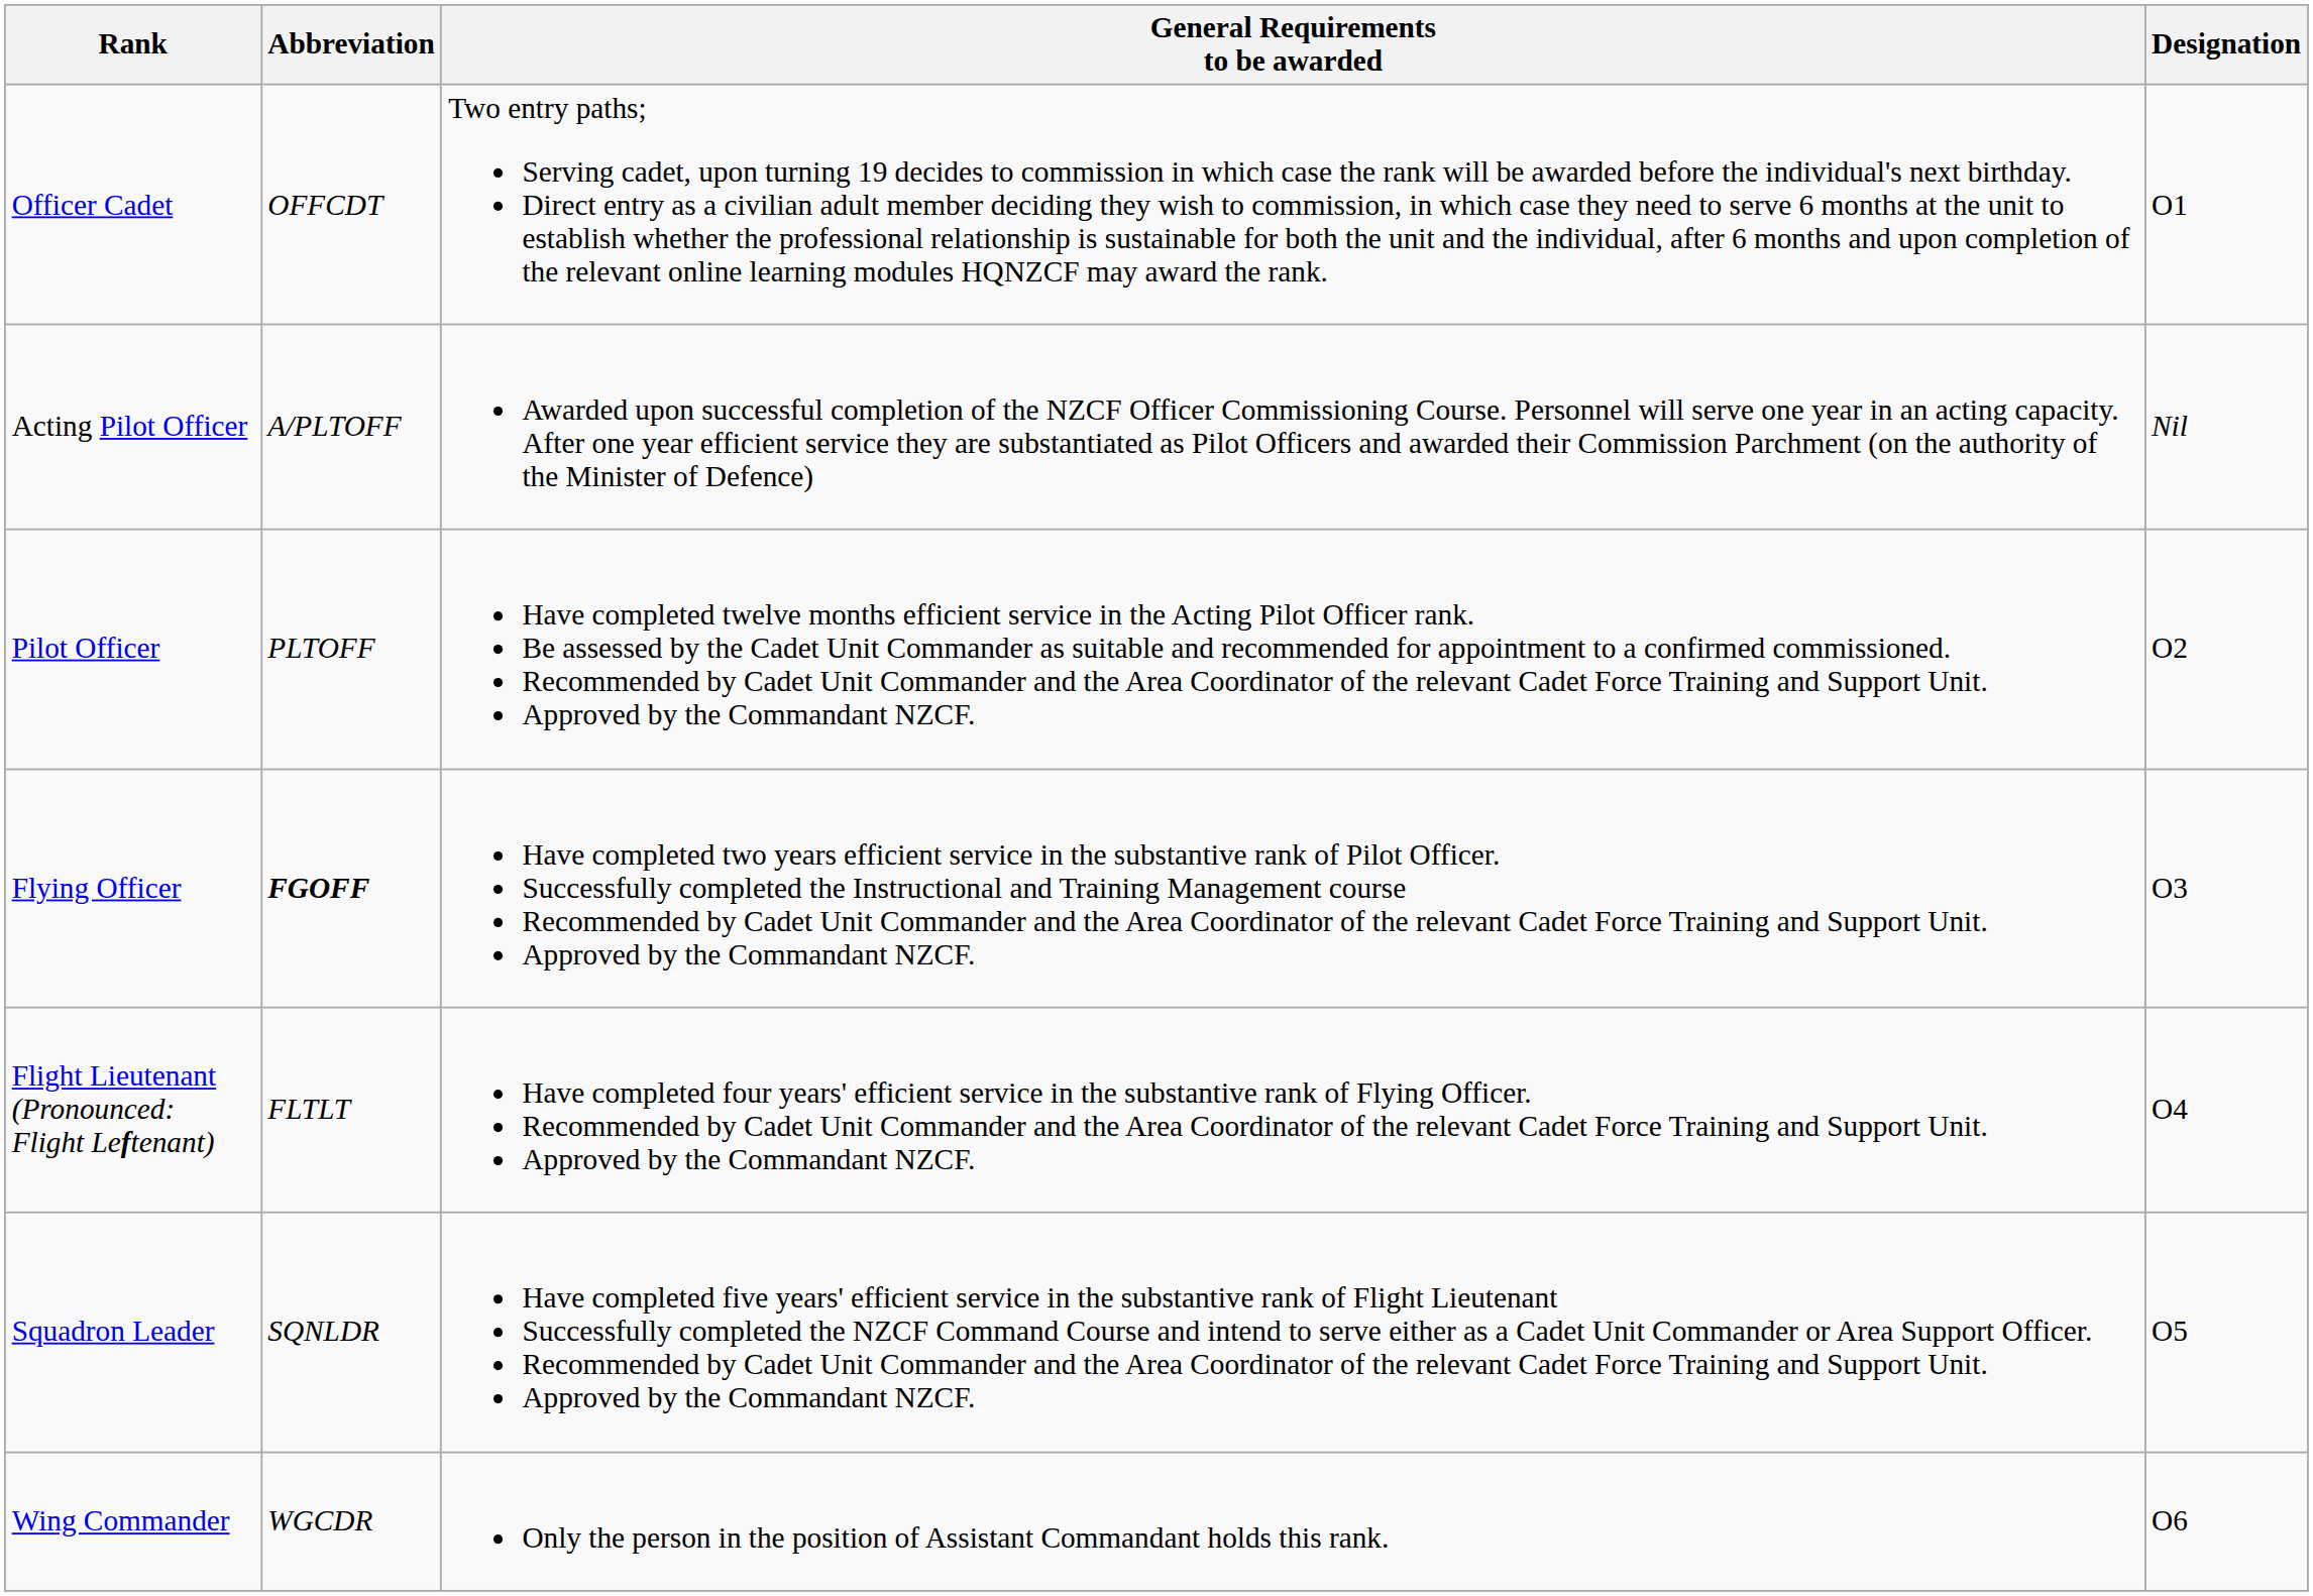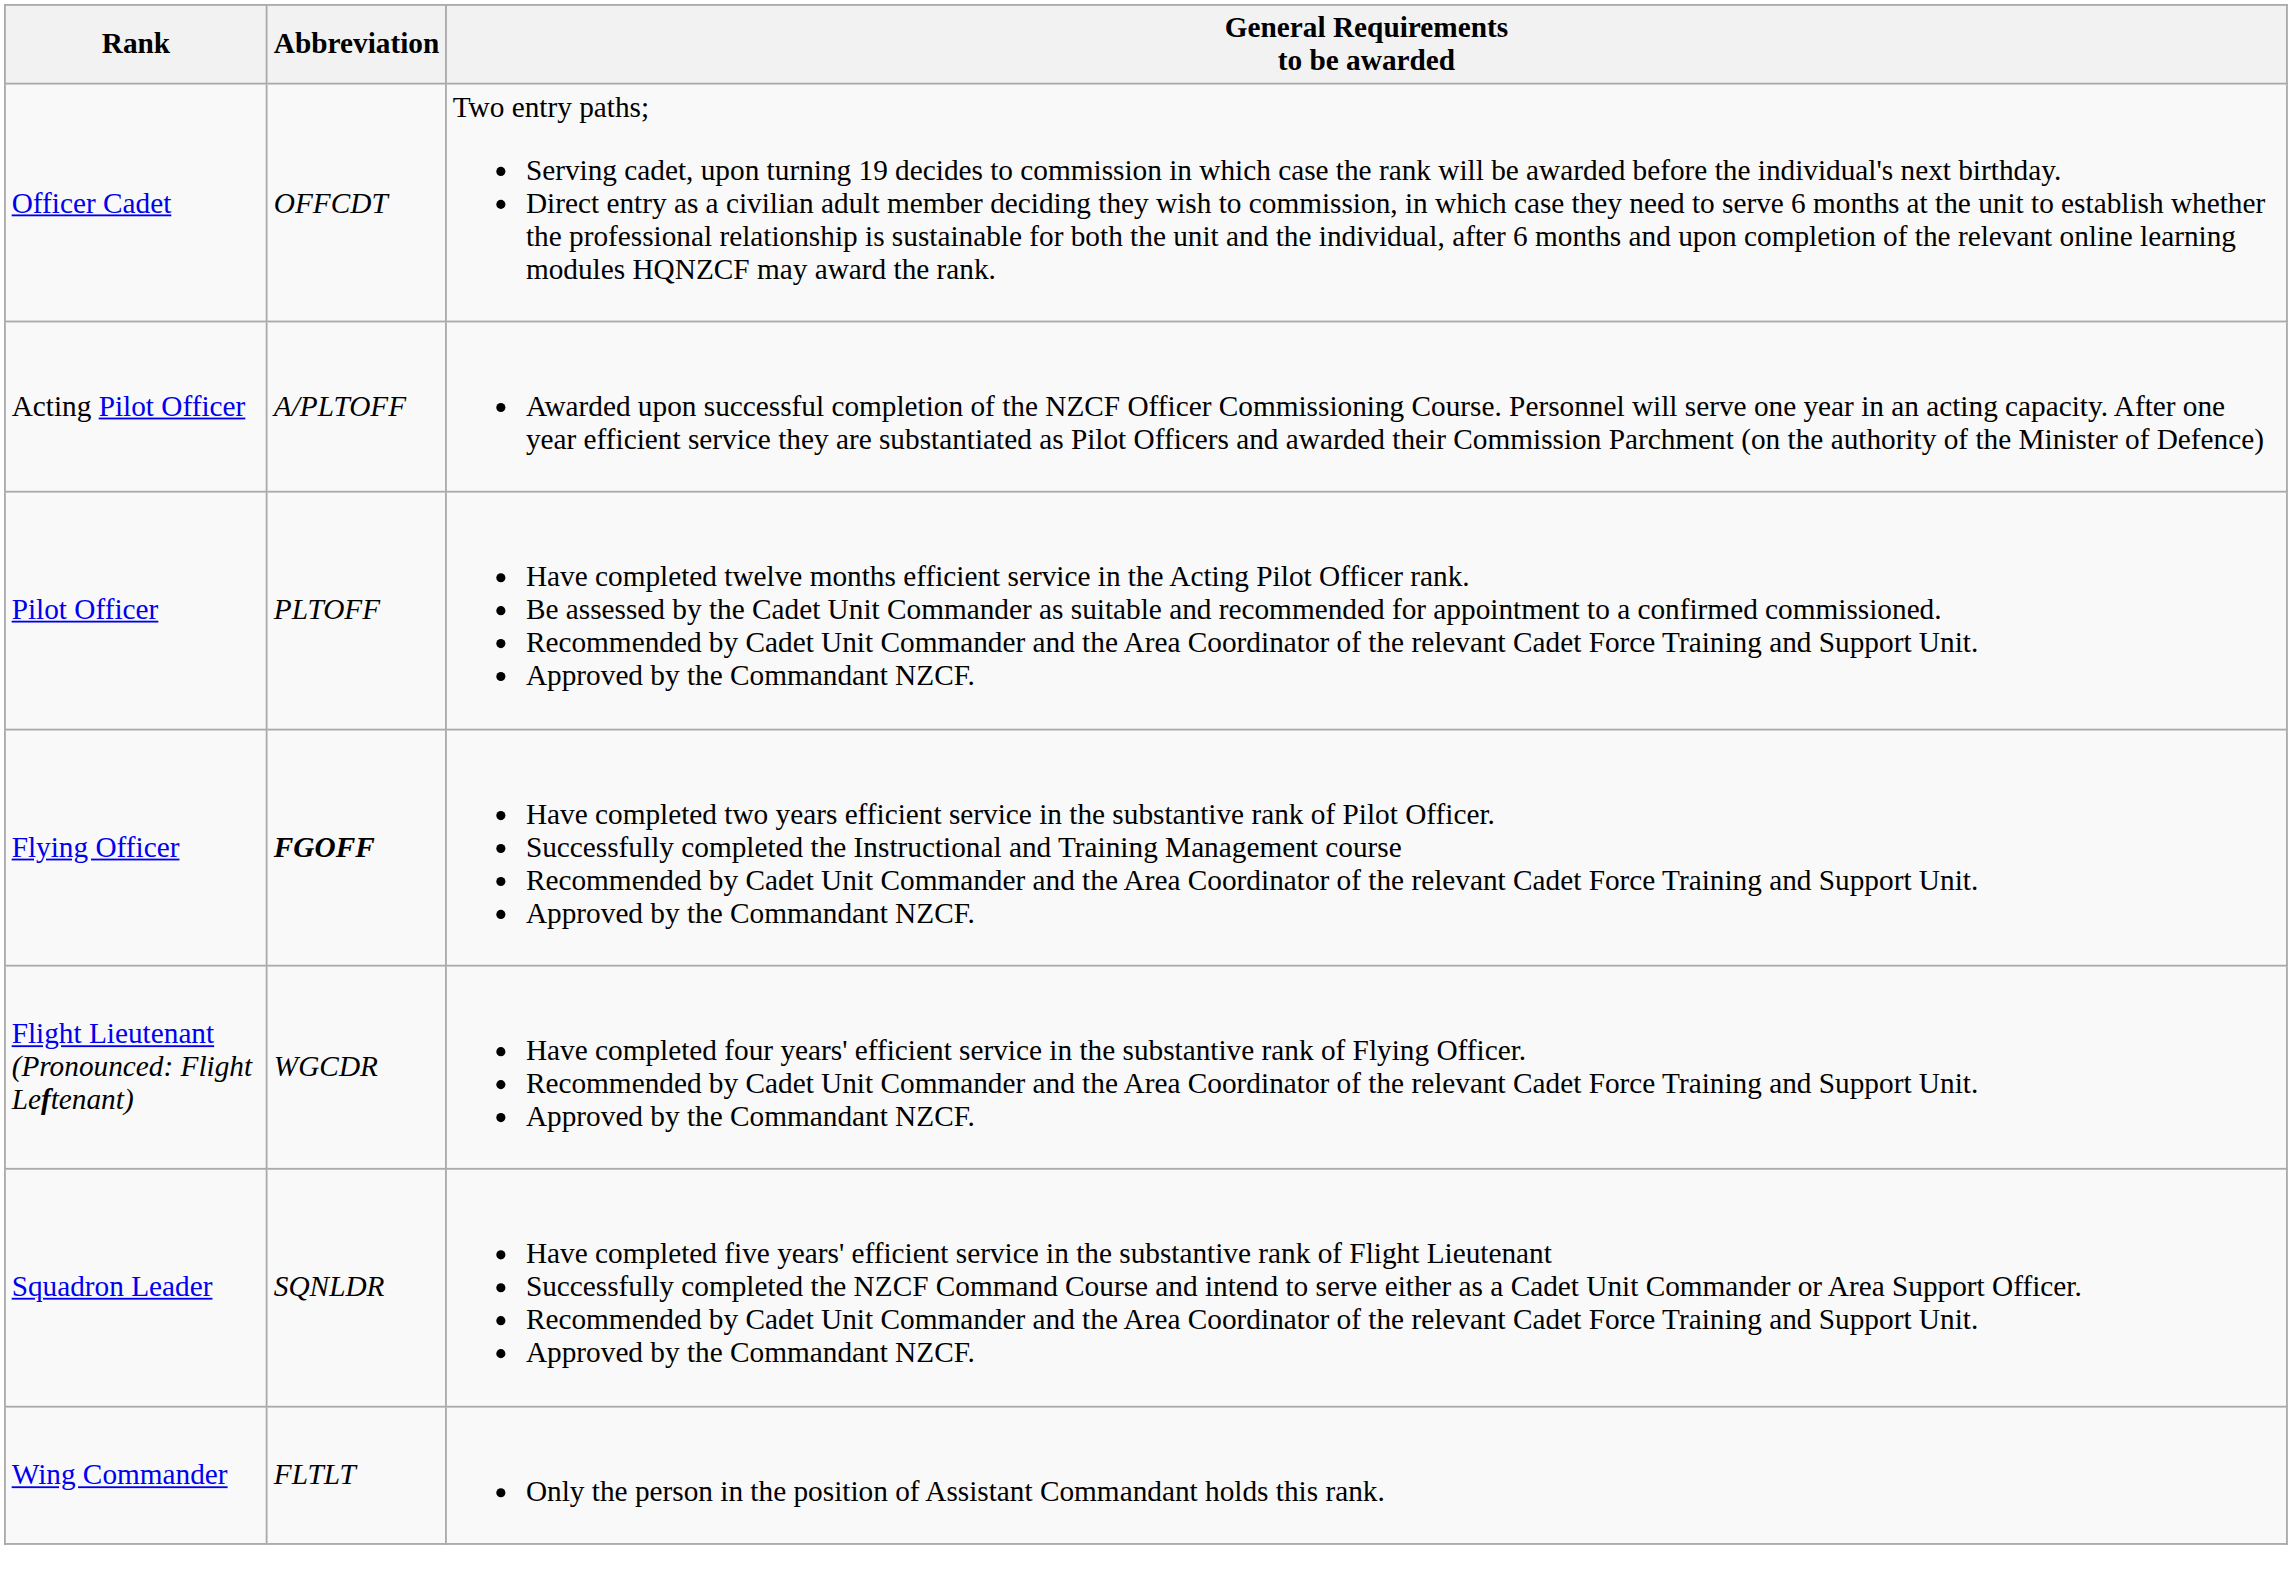- column: Designation | O1 | Nil | O2 | O3 | O4 | O5 | O6
Flight Lieutenant (Pronounced: Flight Leftenant) | Abbreviation: FLTLT -> WGCDR
Wing Commander | Abbreviation: WGCDR -> FLTLT
